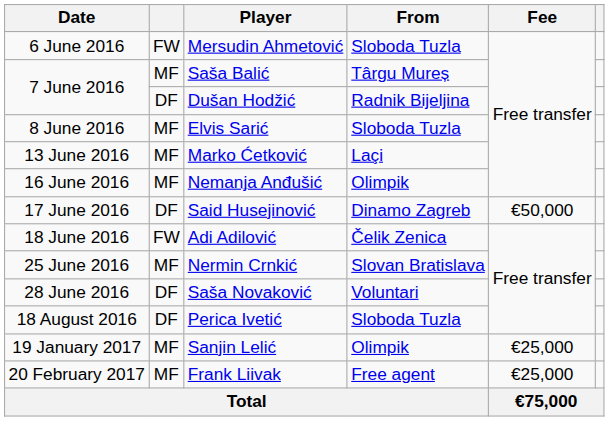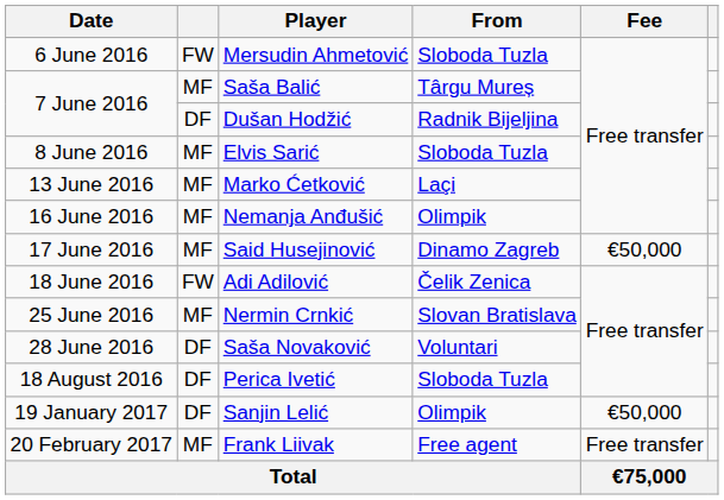Said Husejinović | column 2: DF -> MF
Sanjin Lelić | column 2: MF -> DF
Sanjin Lelić | Fee: €25,000 -> €50,000
Frank Liivak | Fee: €25,000 -> Free transfer
